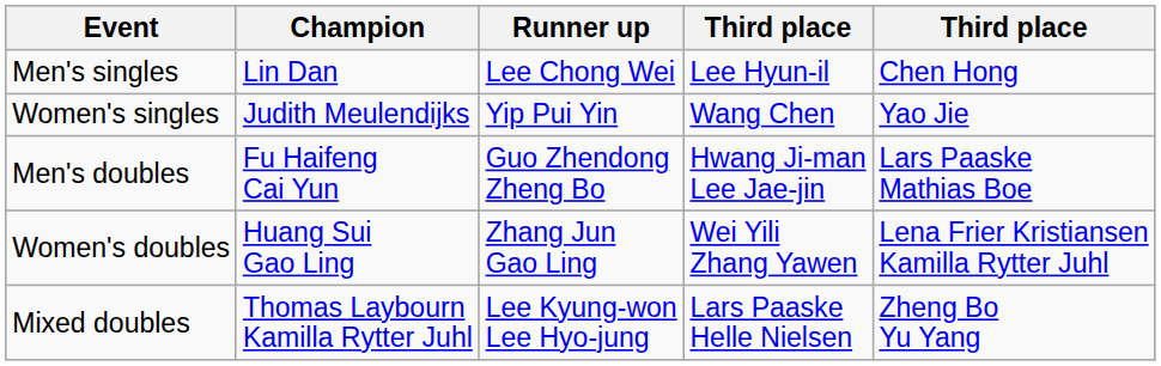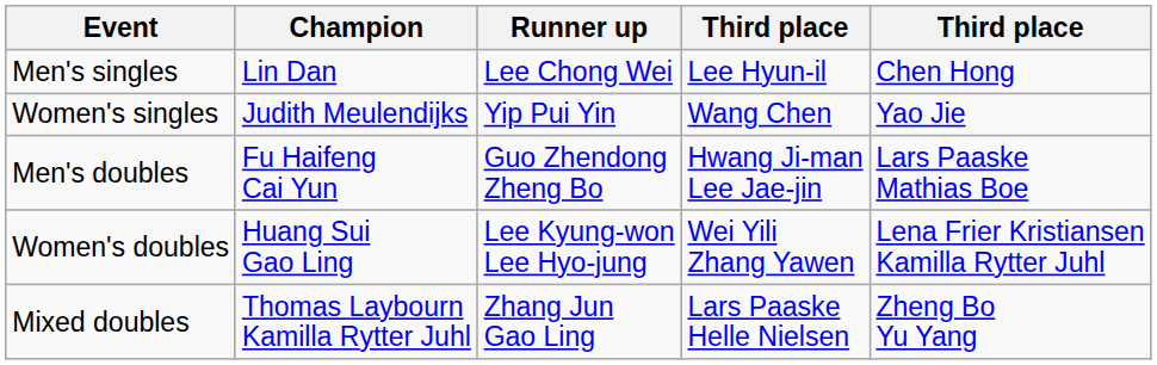Women's doubles | Runner up: Zhang Jun Gao Ling -> Lee Kyung-won Lee Hyo-jung
Mixed doubles | Runner up: Lee Kyung-won Lee Hyo-jung -> Zhang Jun Gao Ling
